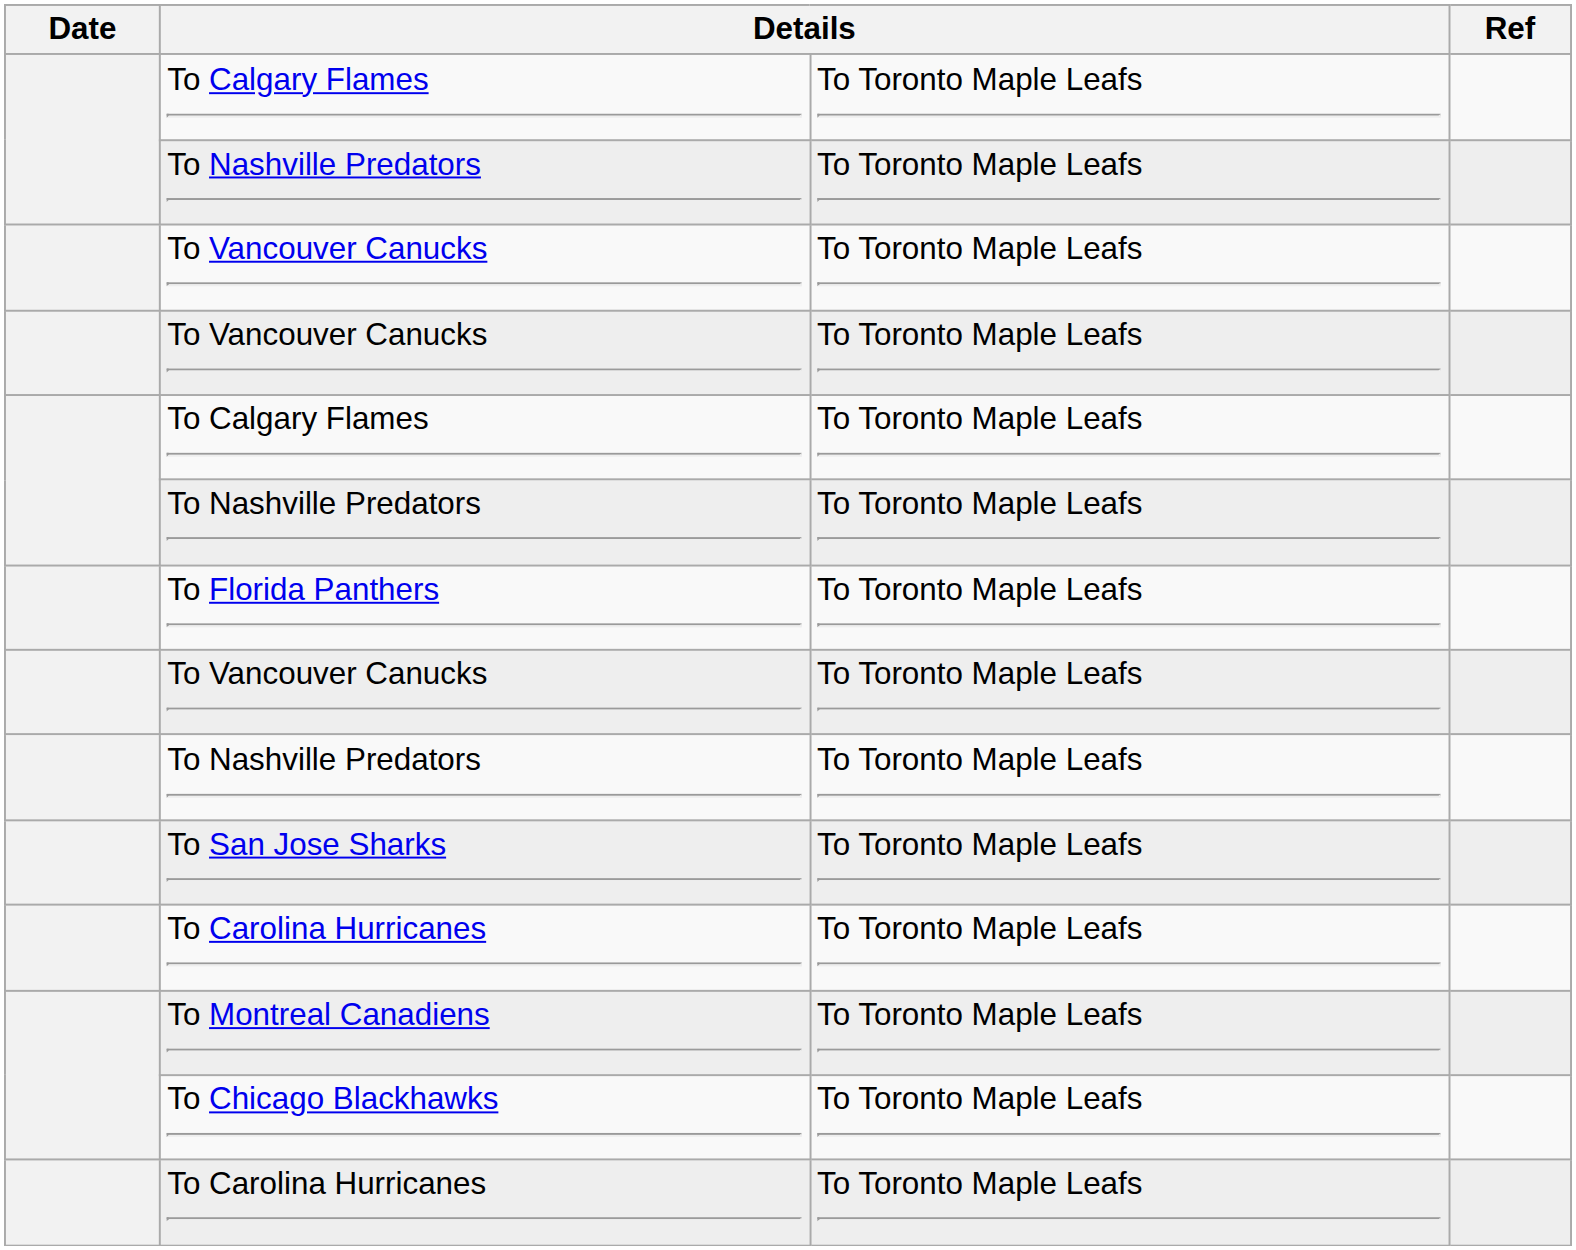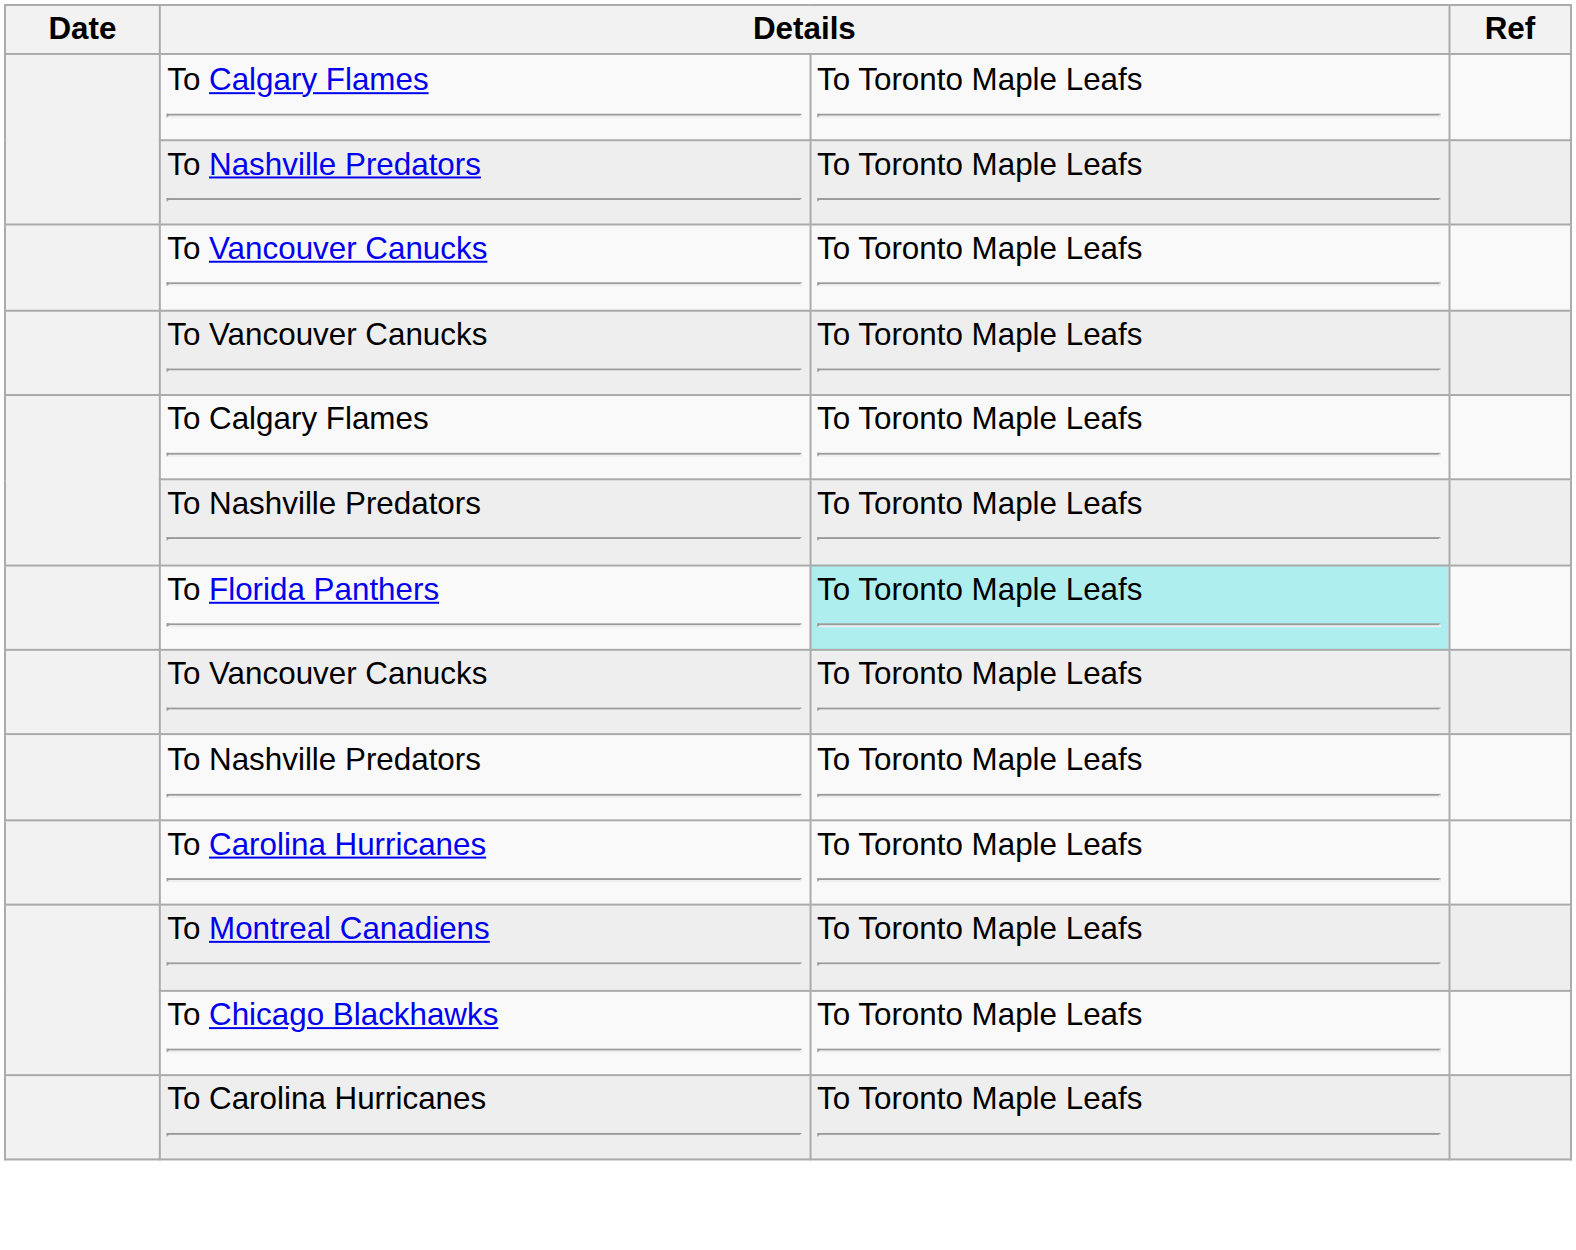To Florida Panthers | column 3: no background -> paleturquoise background
- row: To San Jose Sharks | To Toronto Maple Leafs
